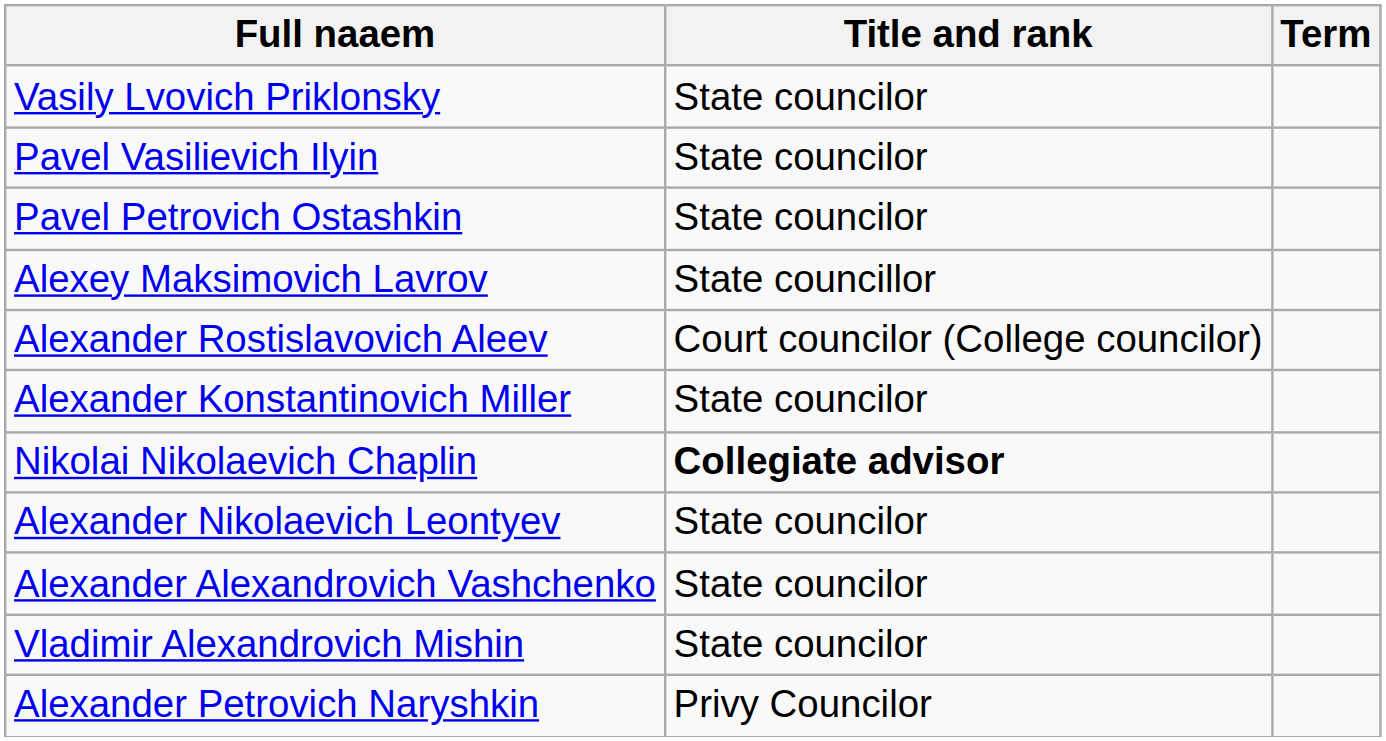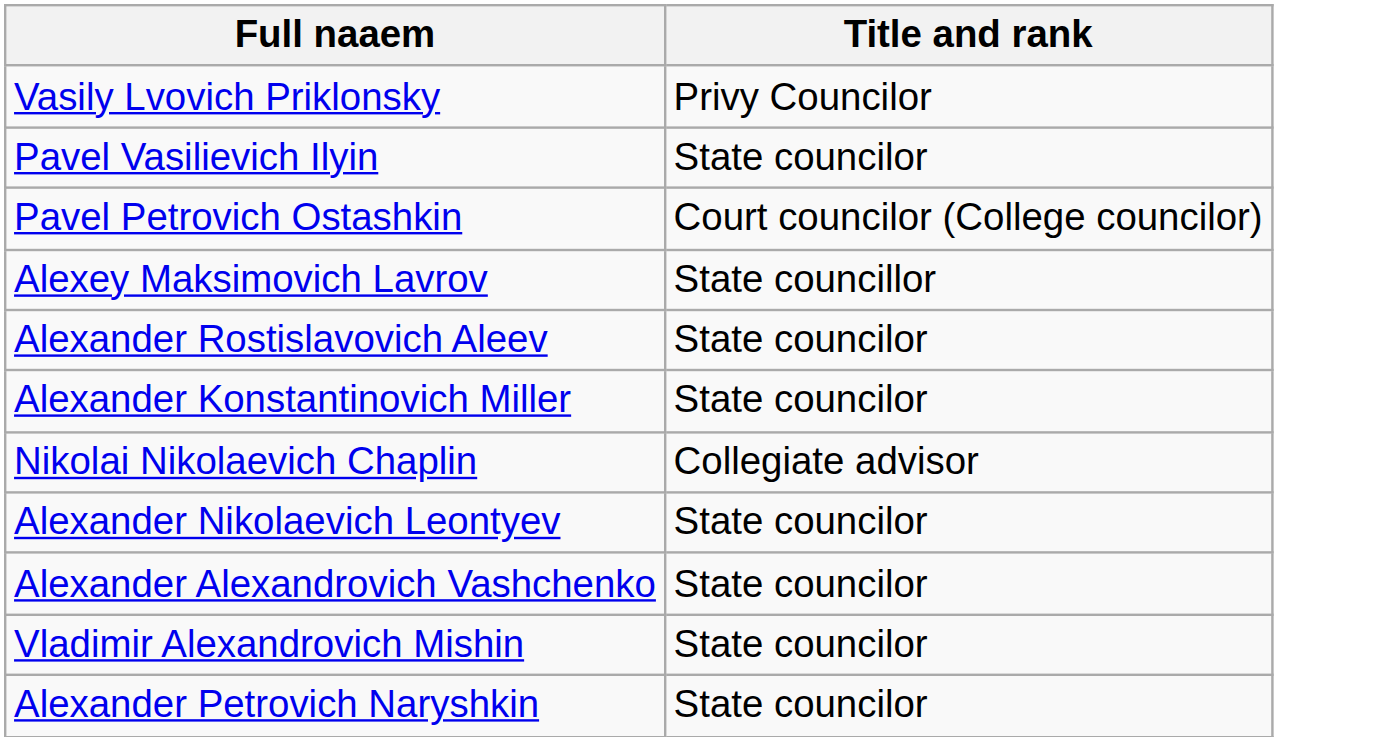- column: Term
Vasily Lvovich Priklonsky | Title and rank: State councilor -> Privy Councilor
Pavel Petrovich Ostashkin | Title and rank: State councilor -> Court councilor (College councilor)
Alexander Rostislavovich Aleev | Title and rank: Court councilor (College councilor) -> State councilor
Nikolai Nikolaevich Chaplin | Title and rank: bold -> normal
Alexander Petrovich Naryshkin | Title and rank: Privy Councilor -> State councilor
